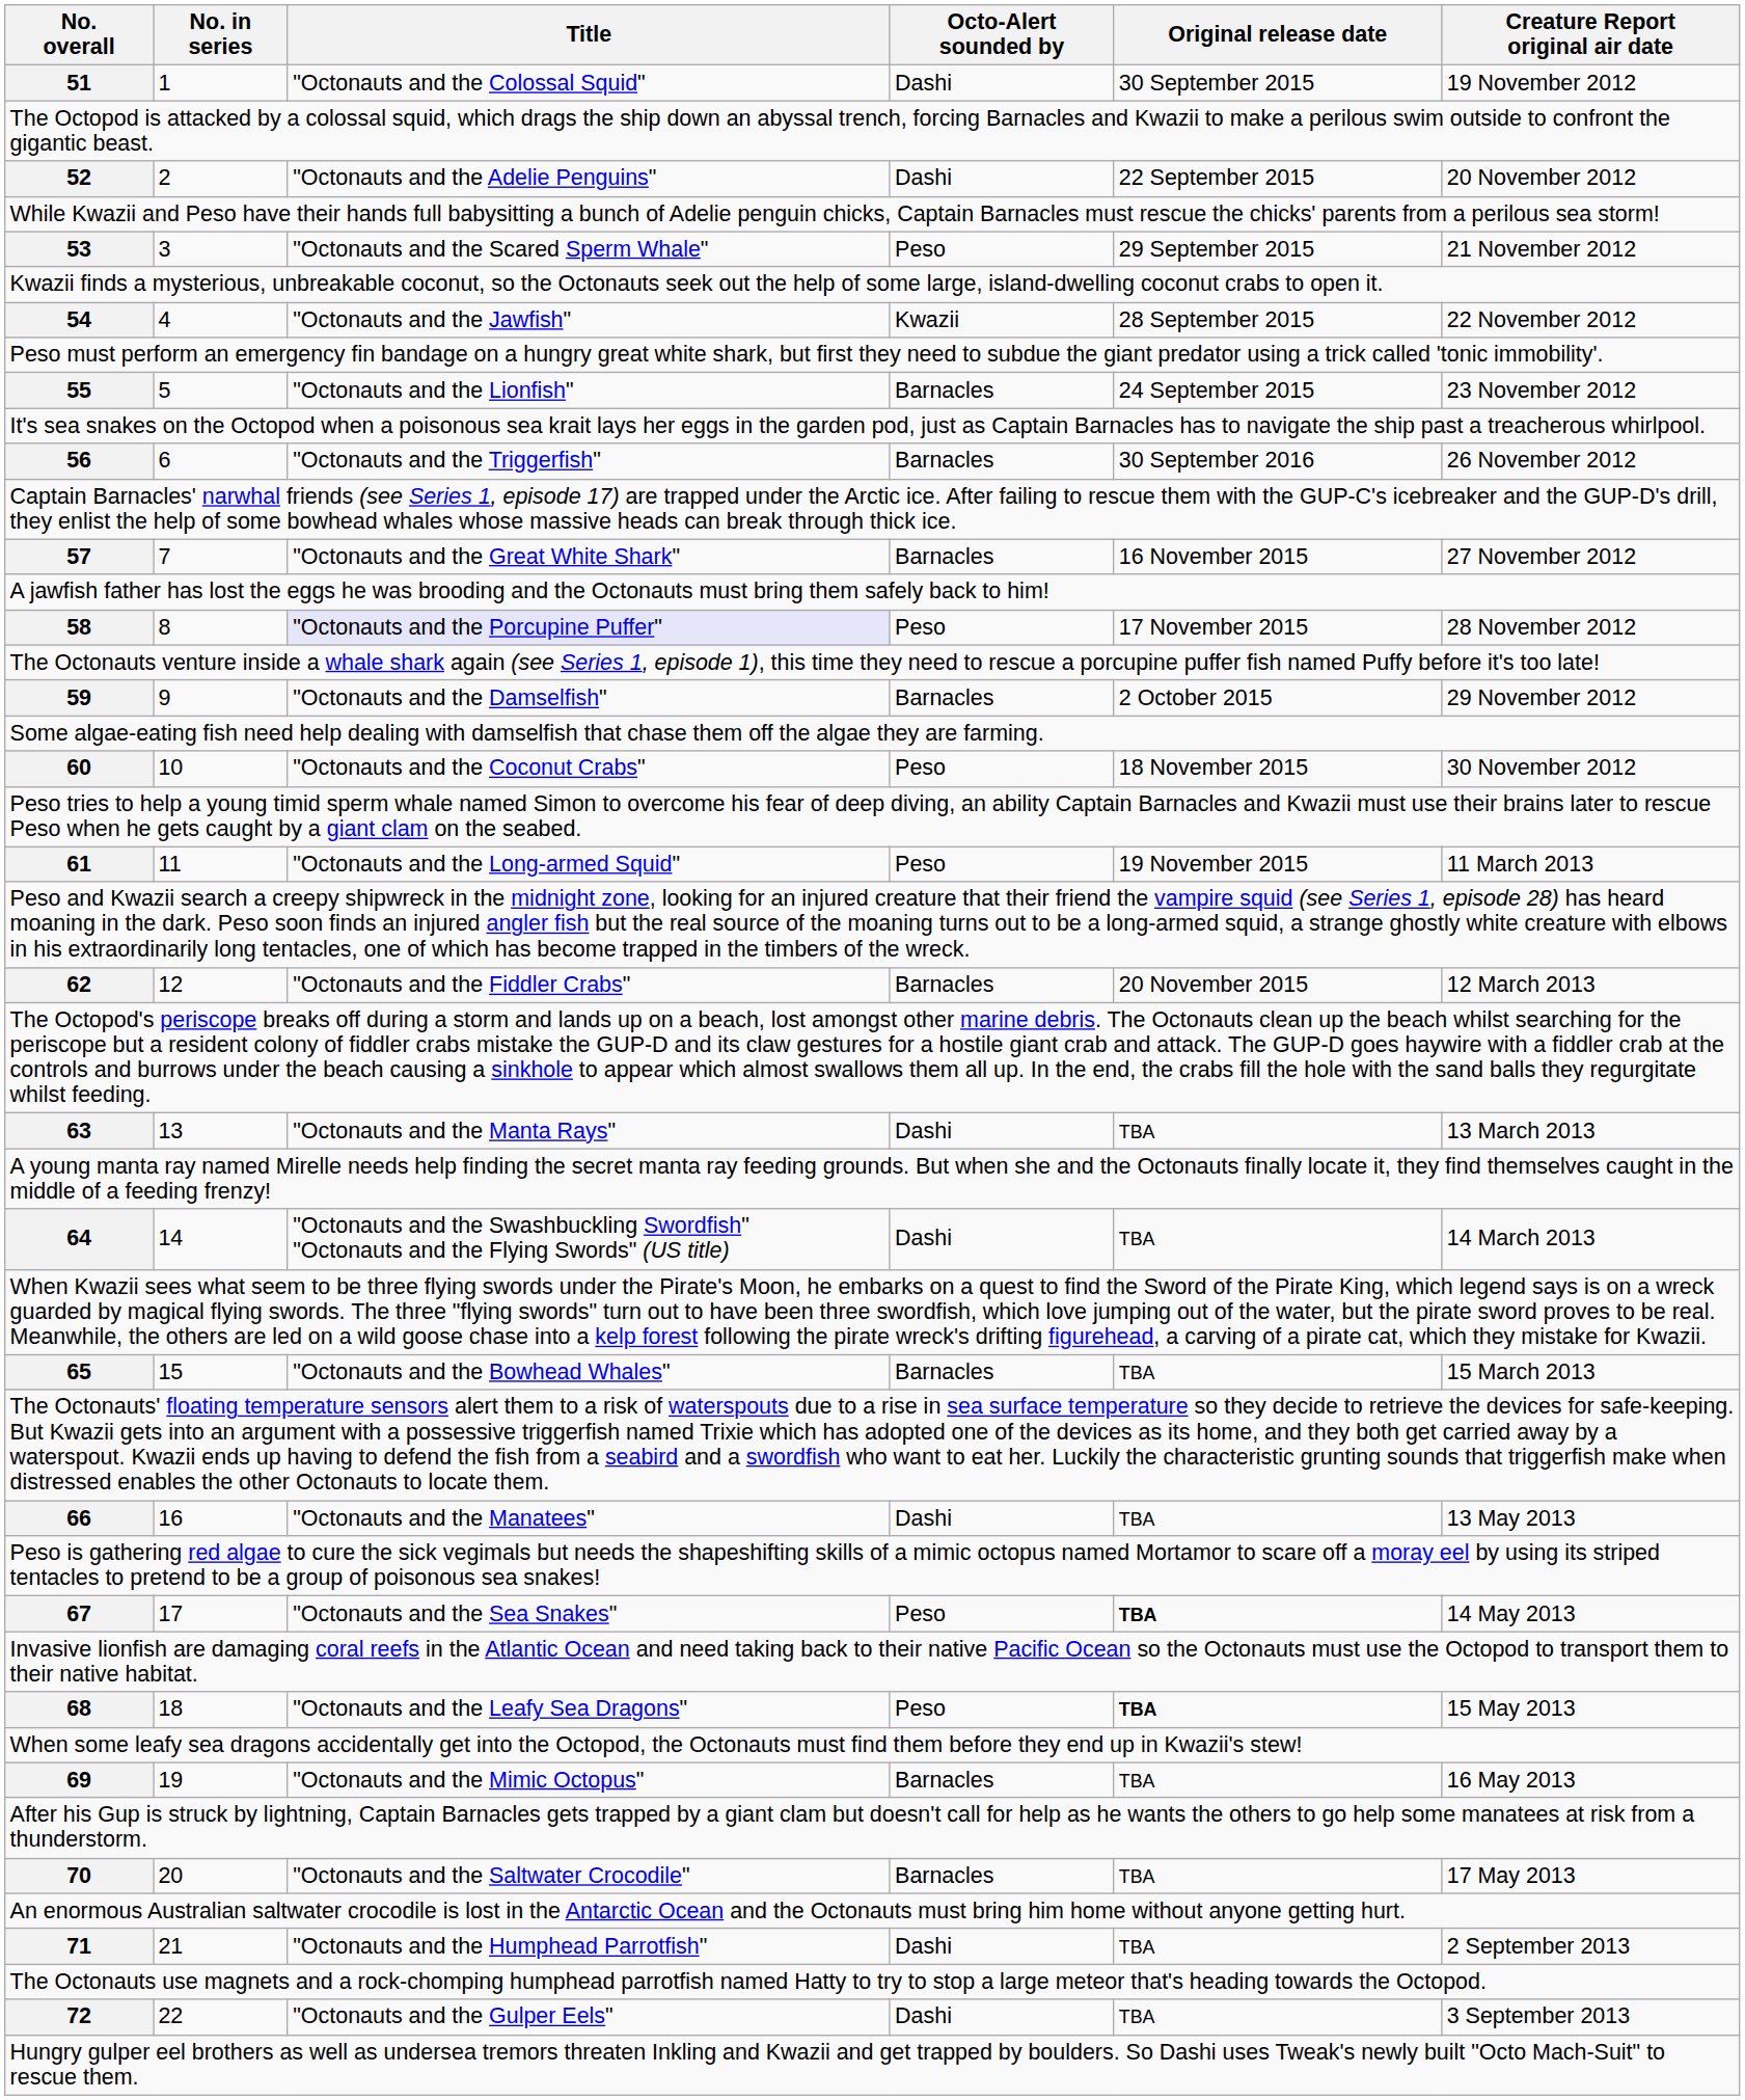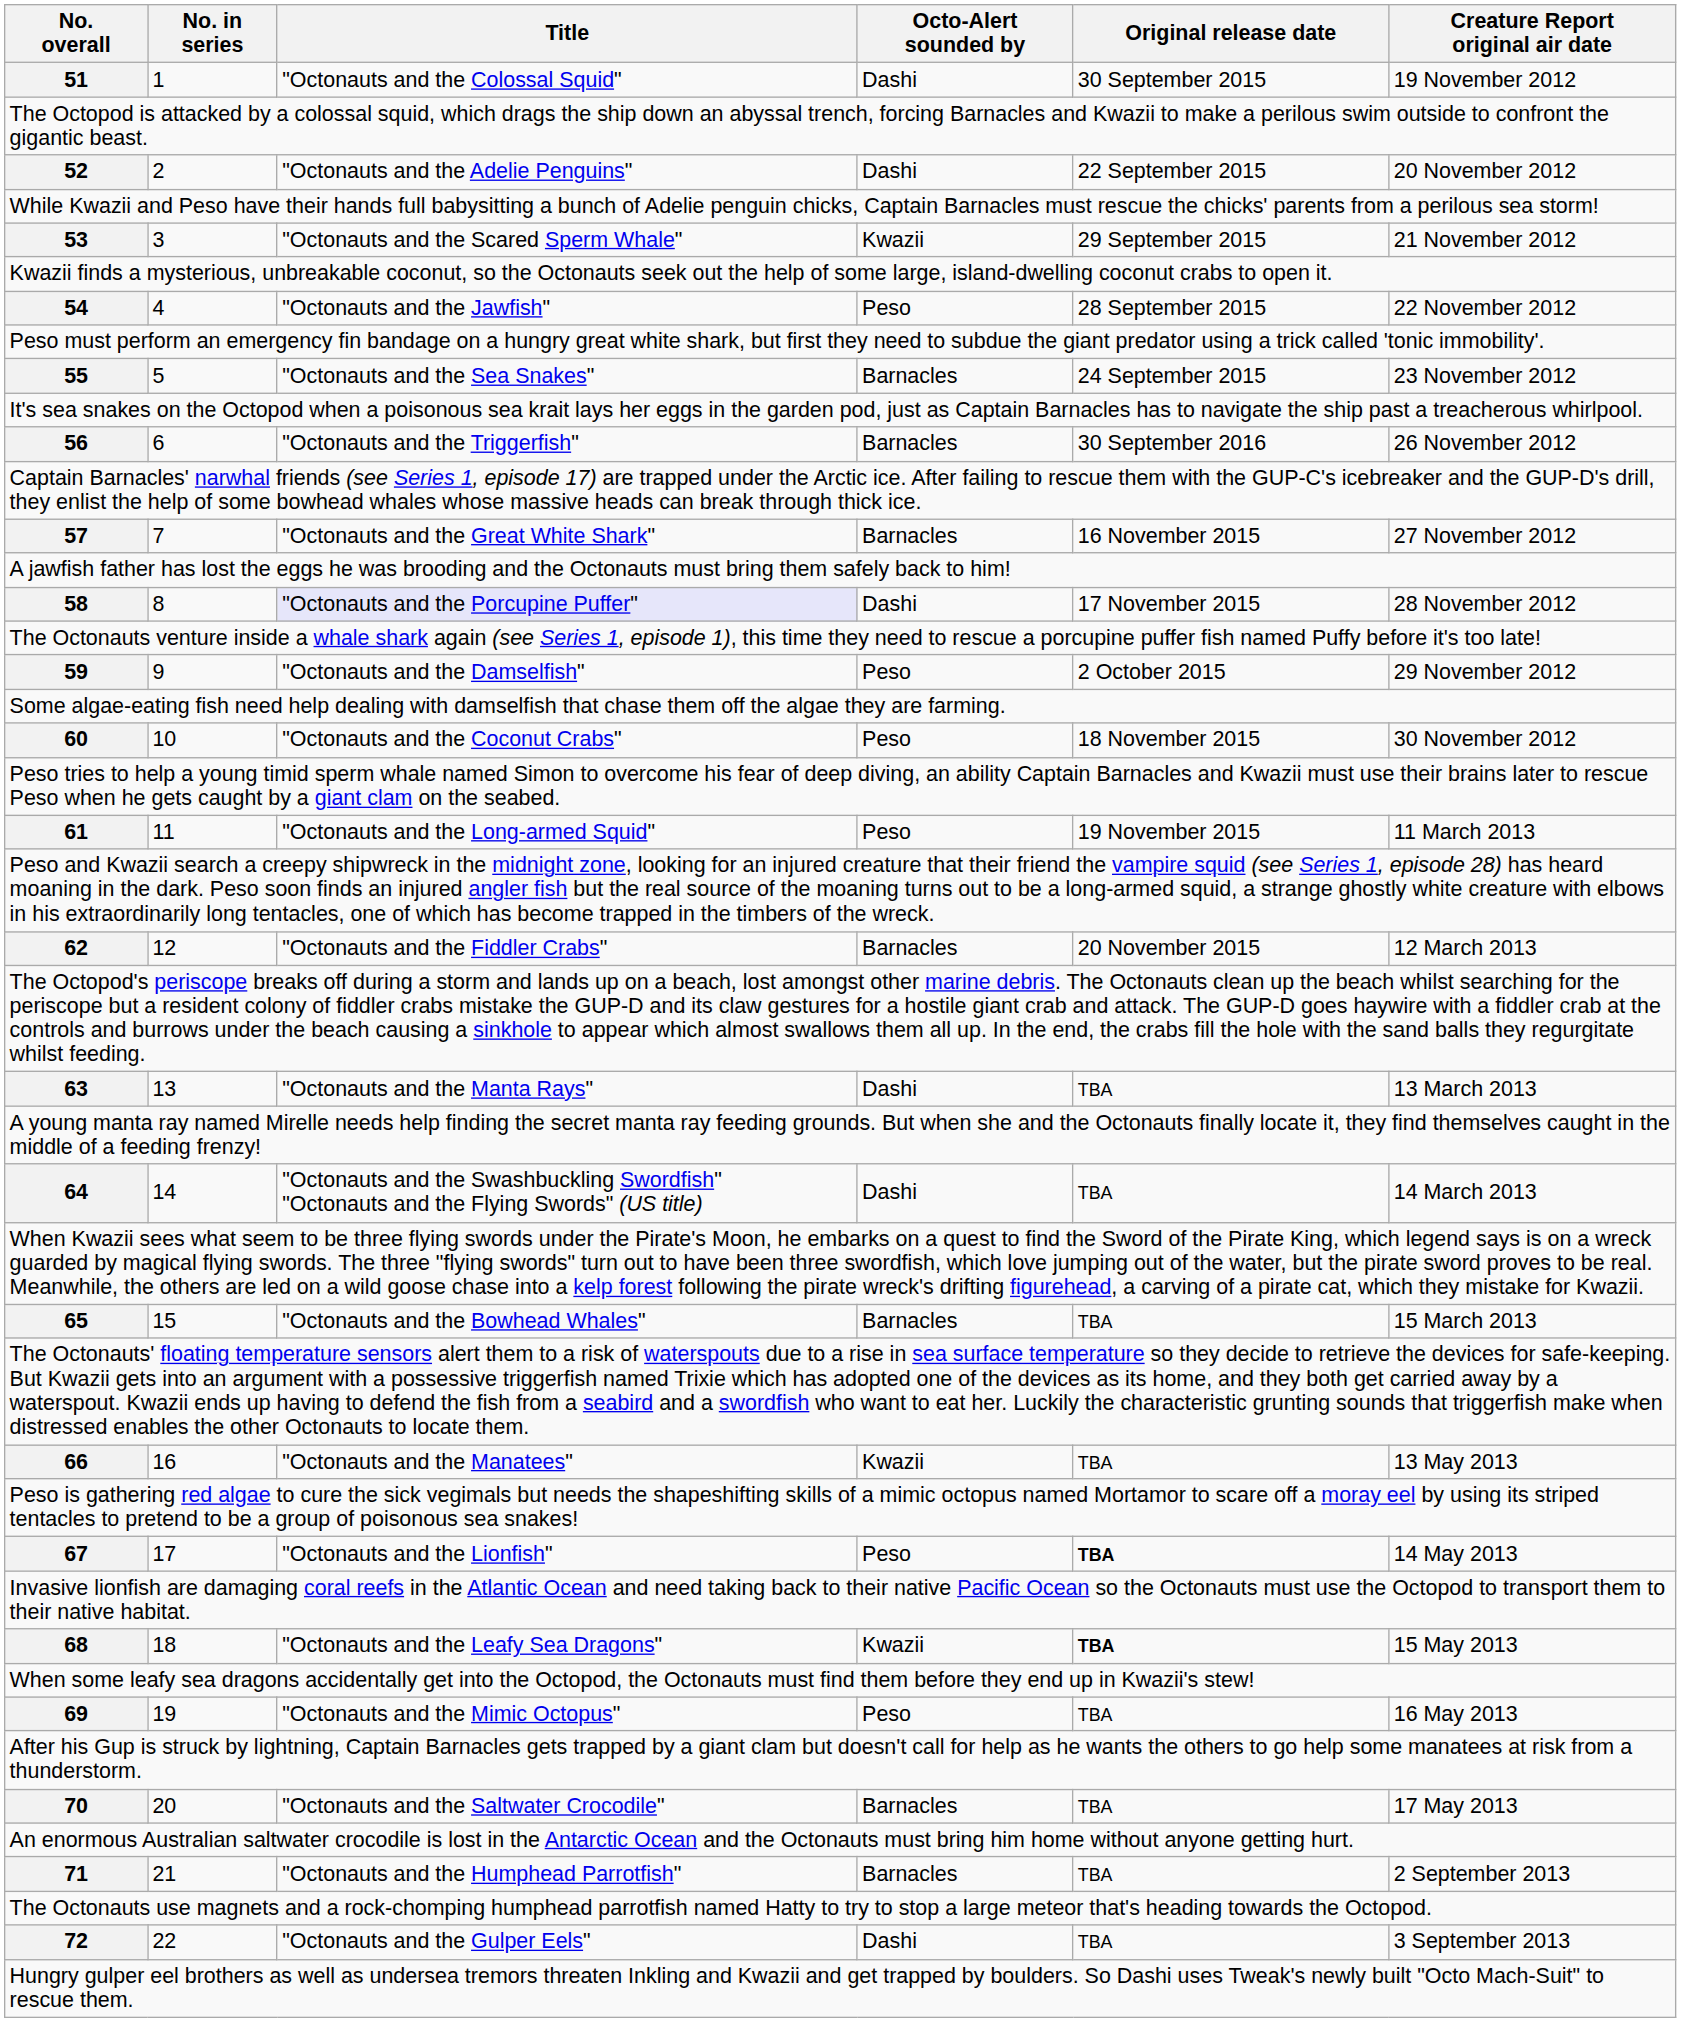53 | Octo-Alert sounded by: Peso -> Kwazii
54 | Octo-Alert sounded by: Kwazii -> Peso
55 | Title: "Octonauts and the Lionfish" -> "Octonauts and the Sea Snakes"
58 | Octo-Alert sounded by: Peso -> Dashi
59 | Octo-Alert sounded by: Barnacles -> Peso
66 | Octo-Alert sounded by: Dashi -> Kwazii
67 | Title: "Octonauts and the Sea Snakes" -> "Octonauts and the Lionfish"
68 | Octo-Alert sounded by: Peso -> Kwazii
69 | Octo-Alert sounded by: Barnacles -> Peso
71 | Octo-Alert sounded by: Dashi -> Barnacles
